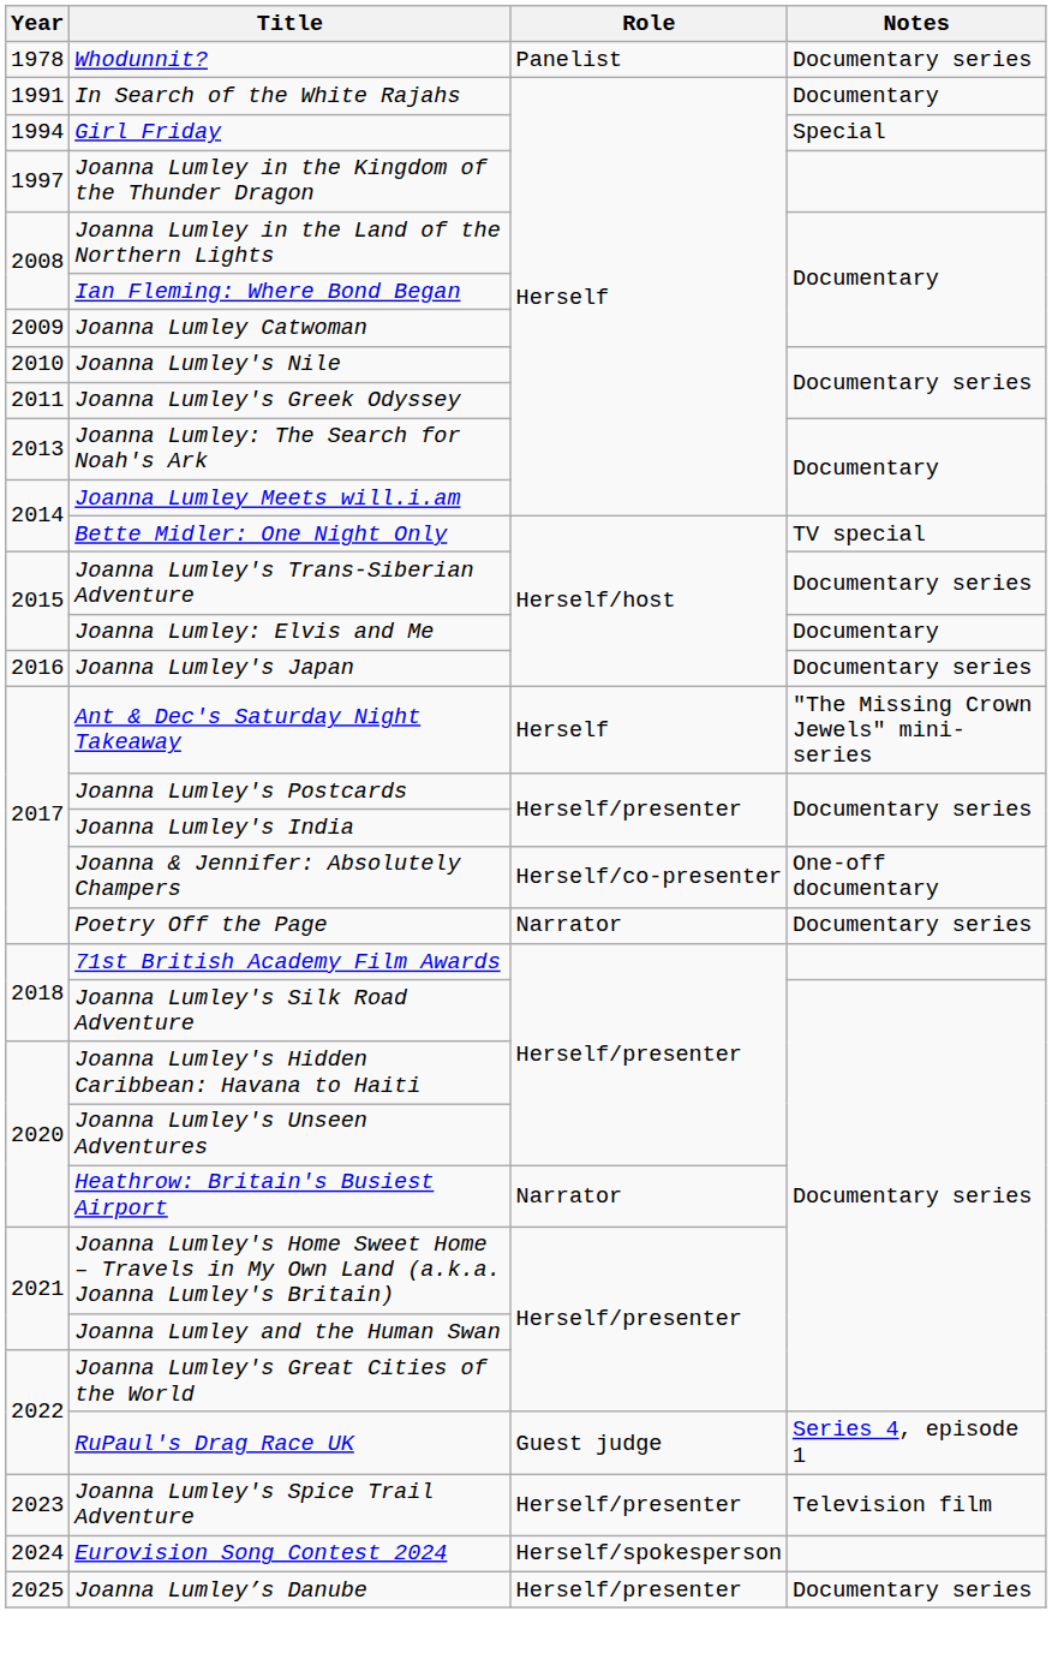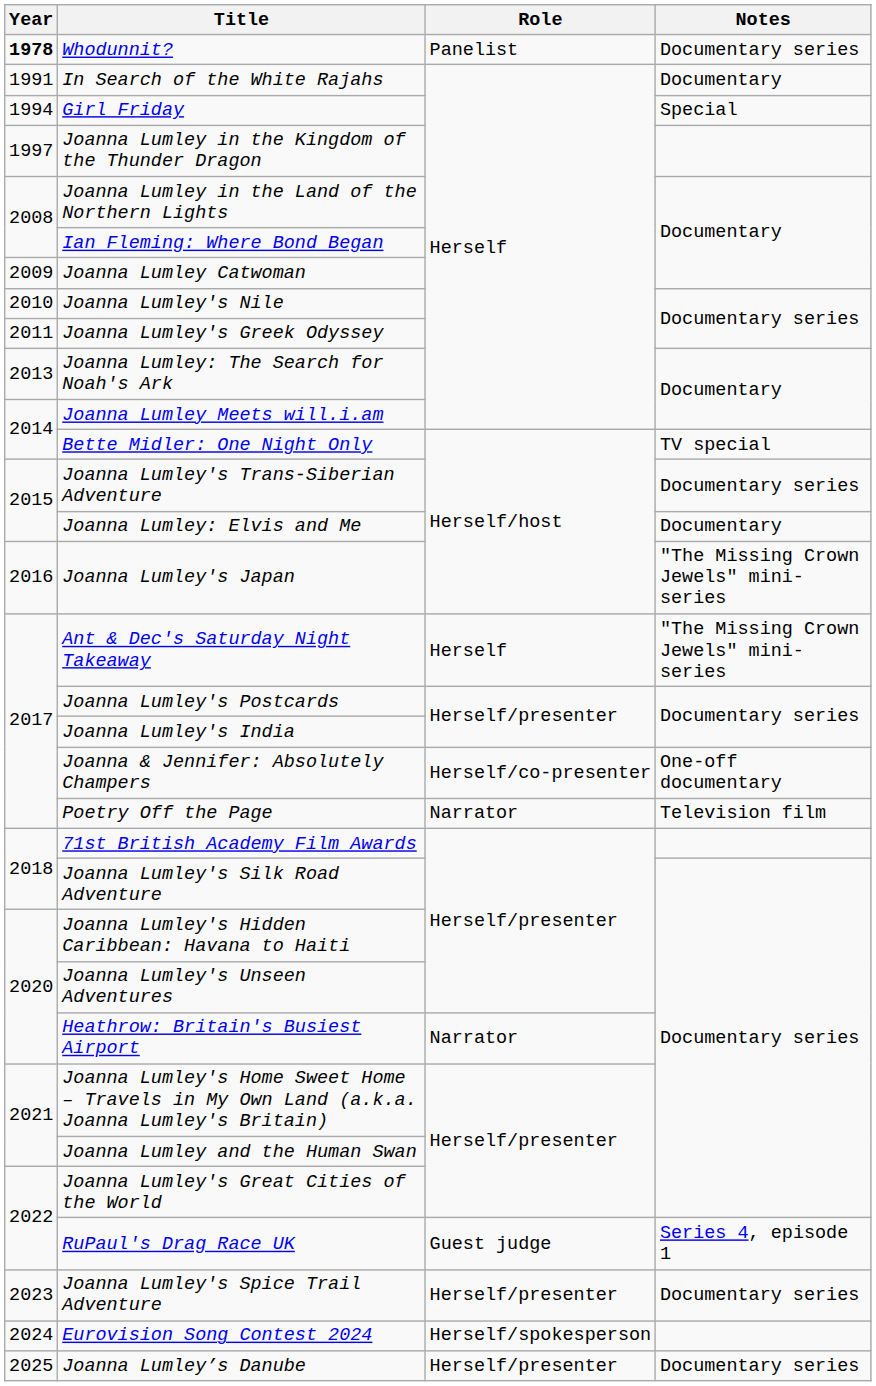Whodunnit? | Year: normal -> bold
Joanna Lumley's Japan | Notes: Documentary series -> "The Missing Crown Jewels" mini-series
Poetry Off the Page | Notes: Documentary series -> Television film
Joanna Lumley's Spice Trail Adventure | Notes: Television film -> Documentary series
